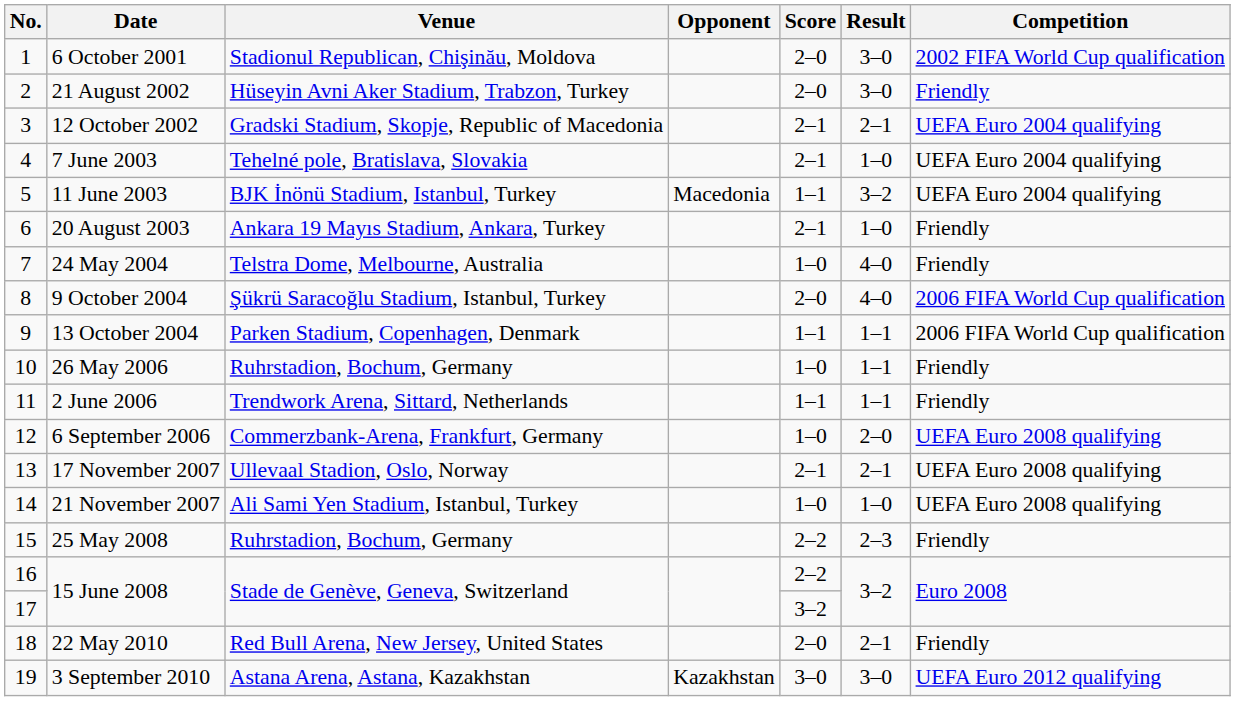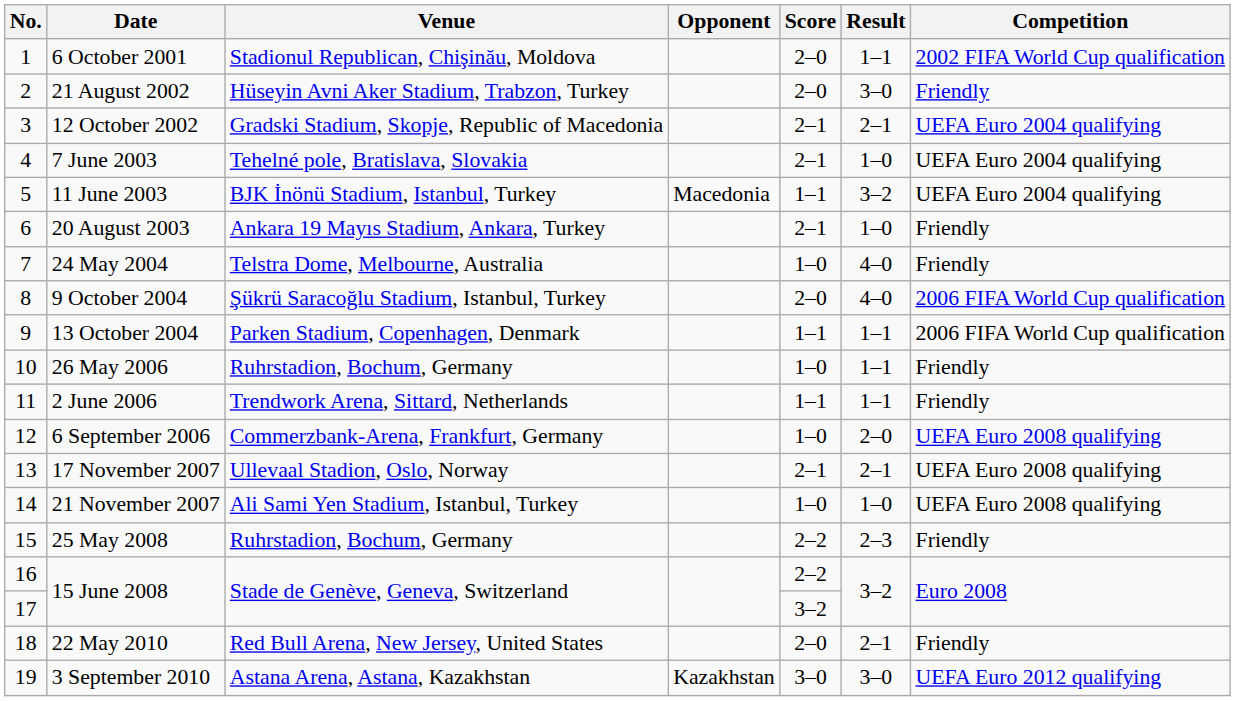6 October 2001 | Result: 3–0 -> 1–1
